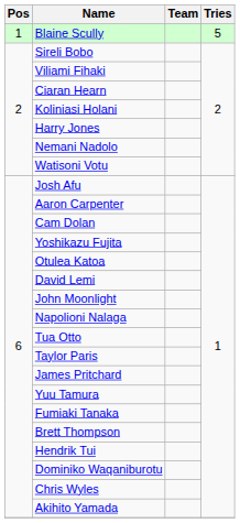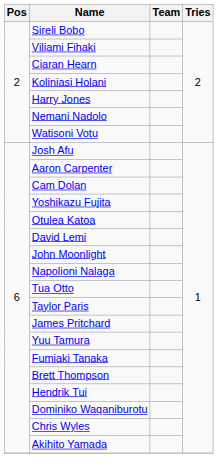- row: 1 | Blaine Scully | 5
